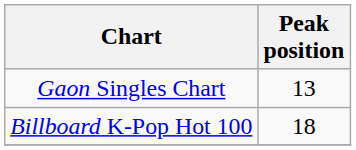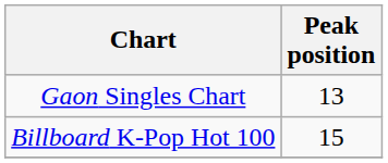Billboard K-Pop Hot 100 | Peak position: 18 -> 15
